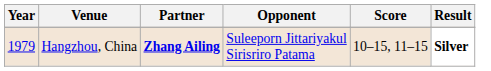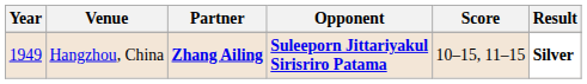Hangzhou, China | Year: 1979 -> 1949
Hangzhou, China | Opponent: normal -> bold
